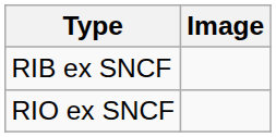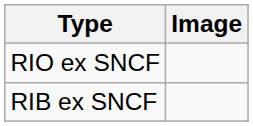rows swapped: RIO ex SNCF <-> RIB ex SNCF
